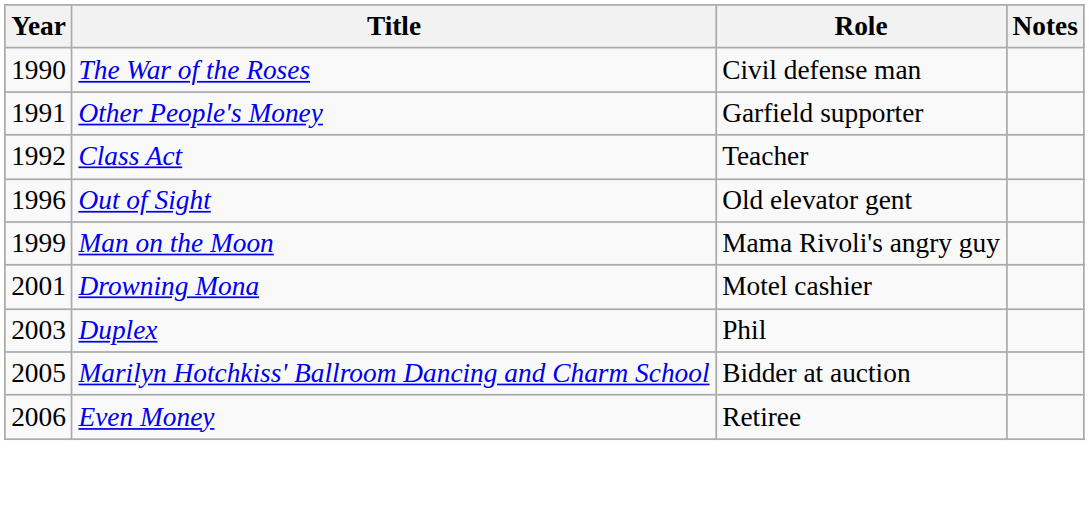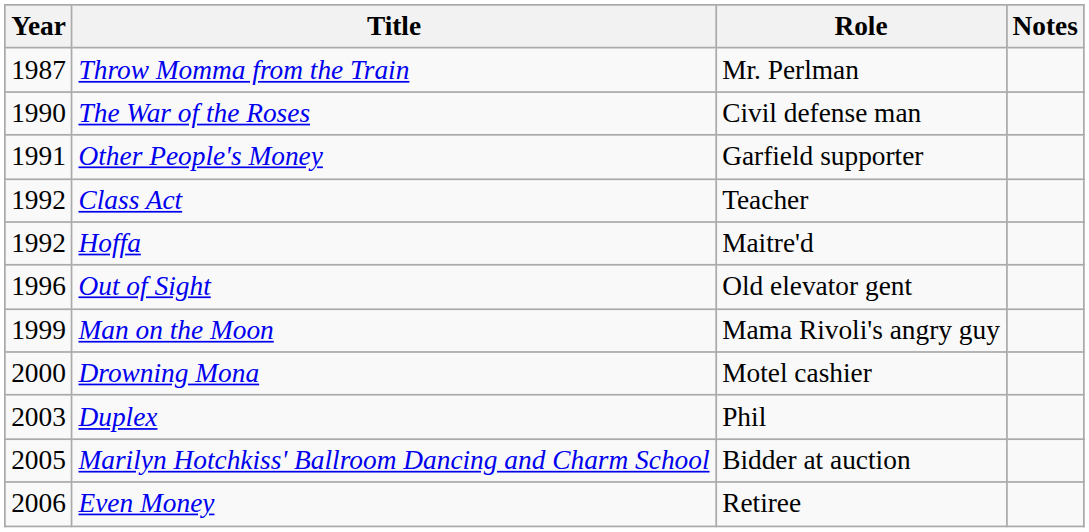+ row: 1987 | Throw Momma from the Train | Mr. Perlman
+ row: 1992 | Hoffa | Maitre'd
Drowning Mona | Year: 2001 -> 2000
